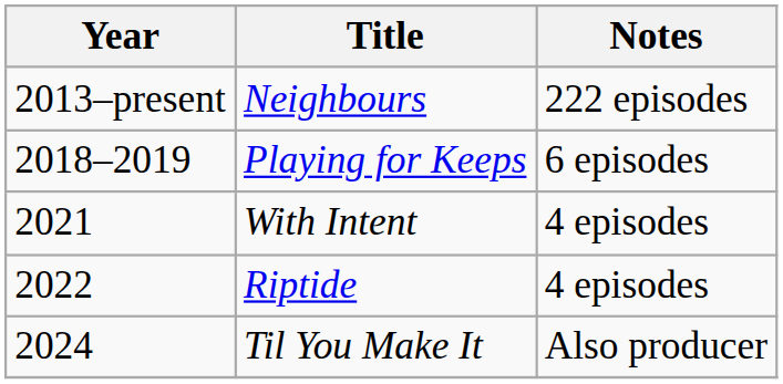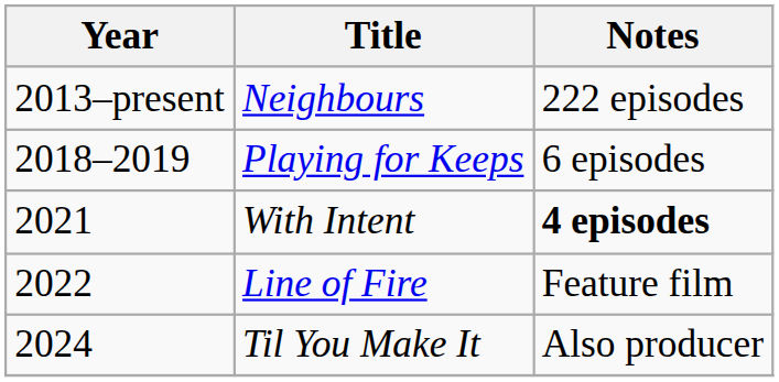With Intent | Notes: normal -> bold
+ row: 2022 | Line of Fire | Feature film
- row: 2022 | Riptide | 4 episodes
